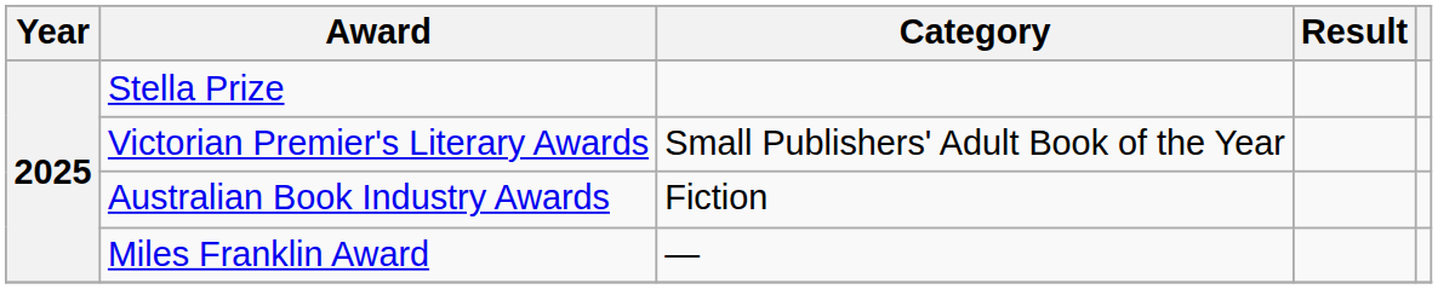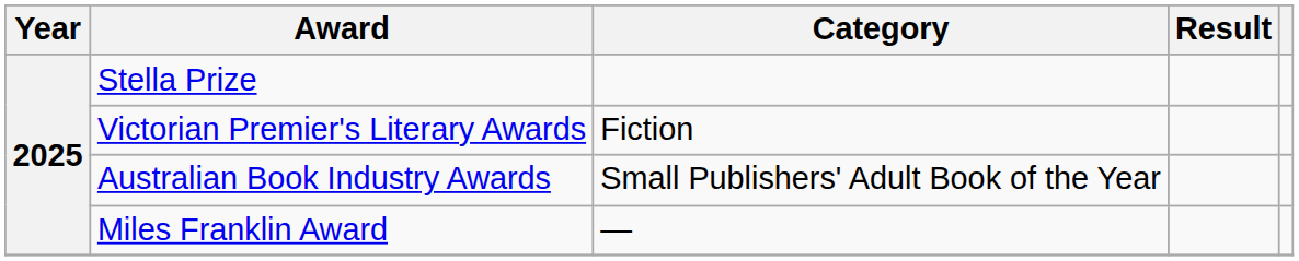Victorian Premier's Literary Awards | Category: Small Publishers' Adult Book of the Year -> Fiction
Australian Book Industry Awards | Category: Fiction -> Small Publishers' Adult Book of the Year
